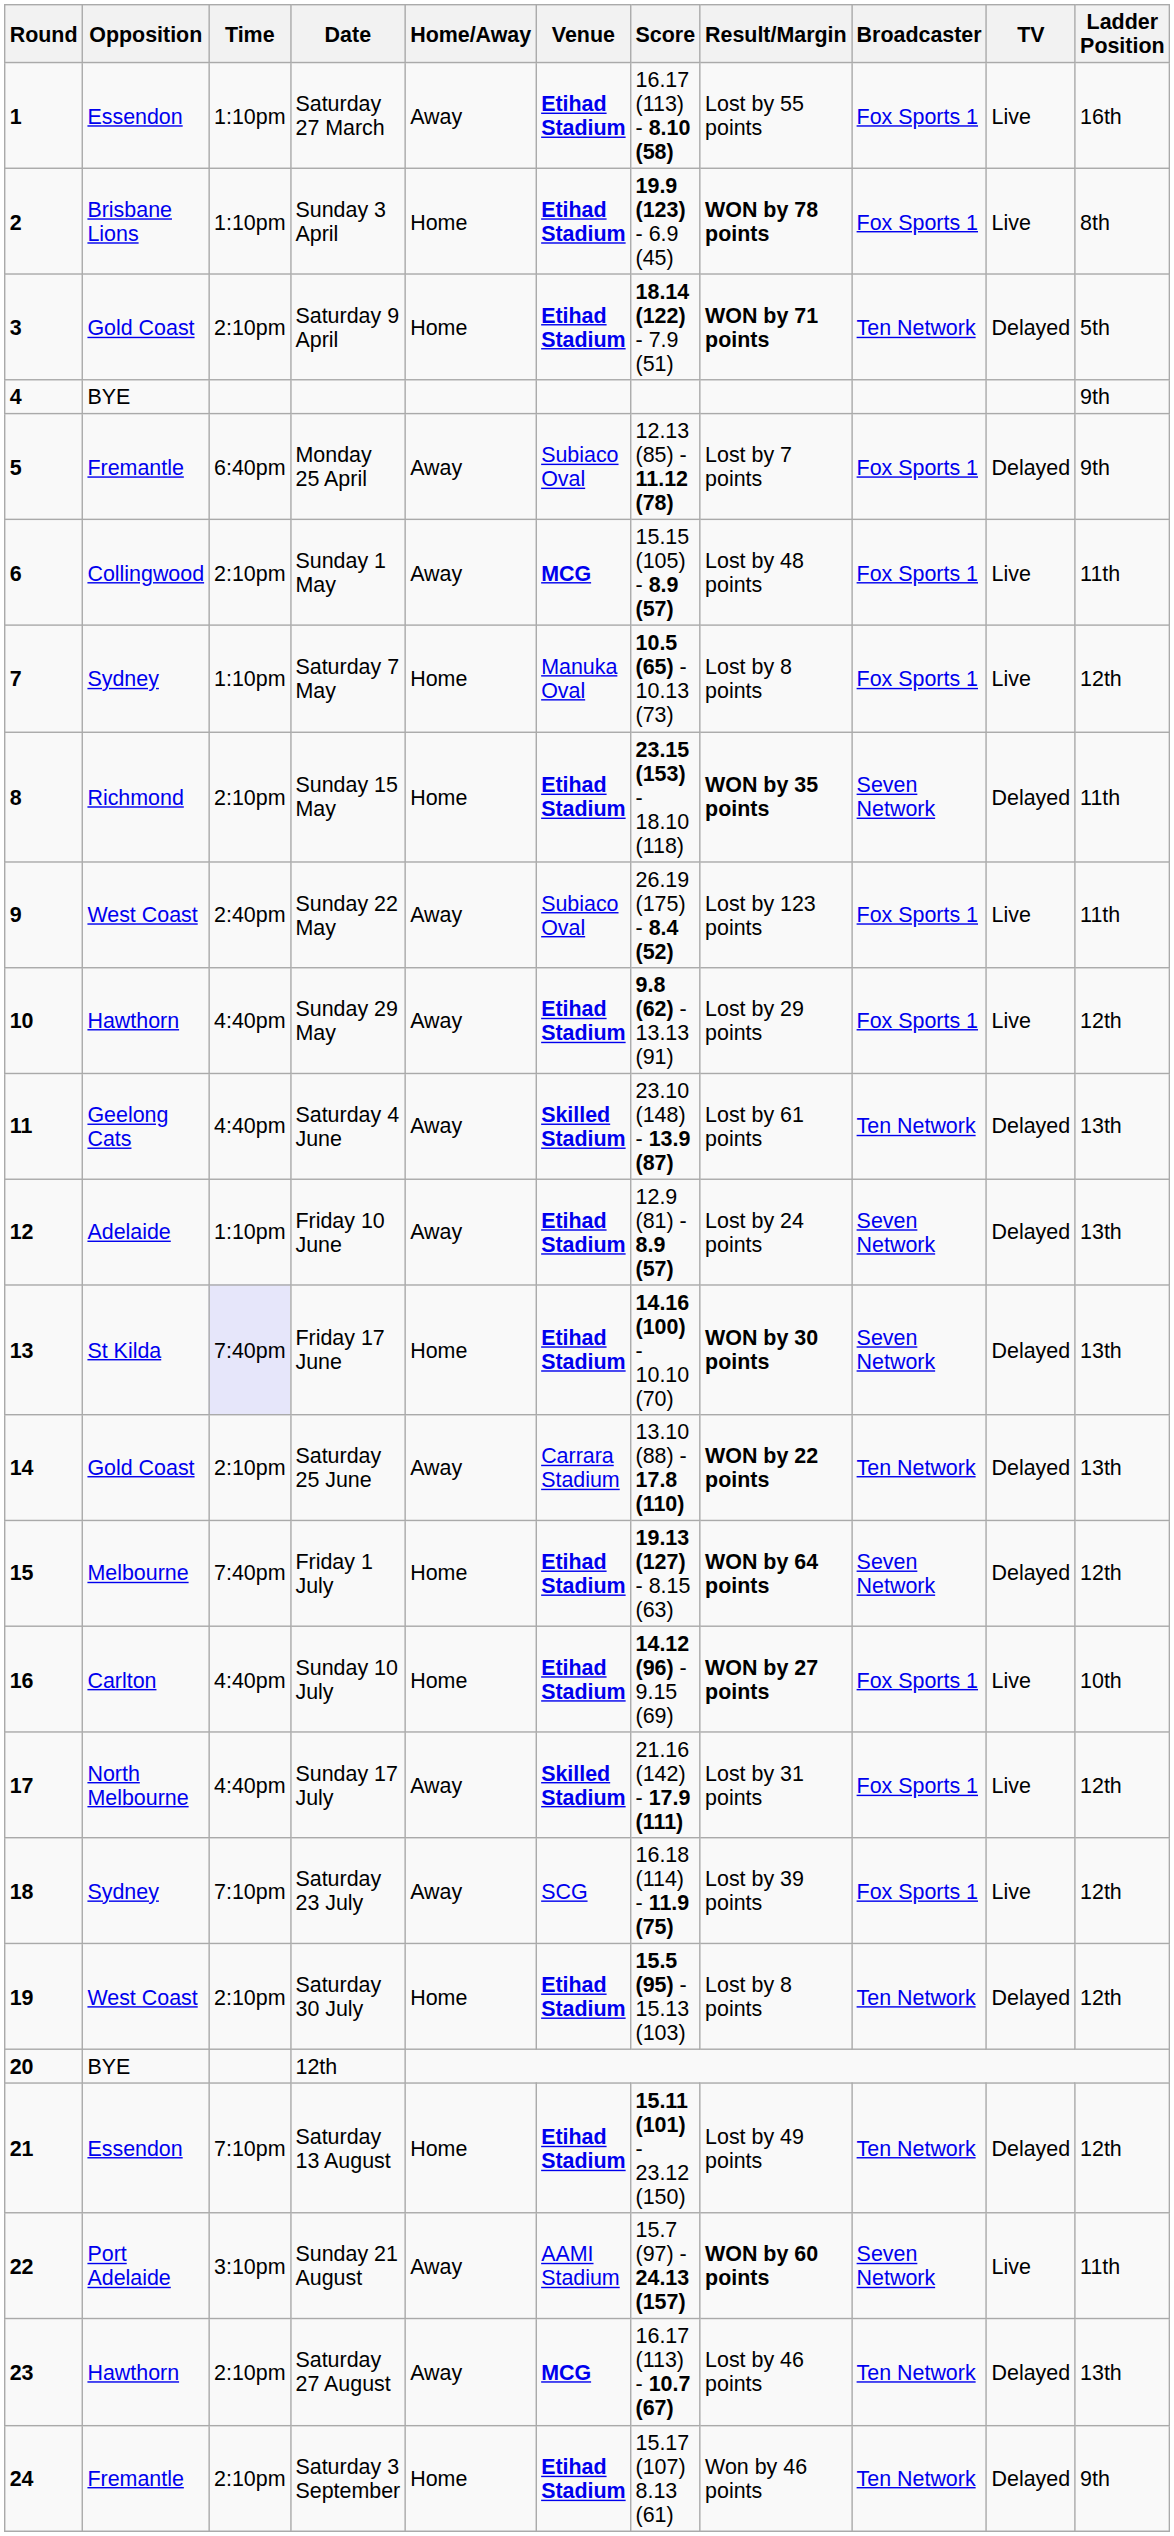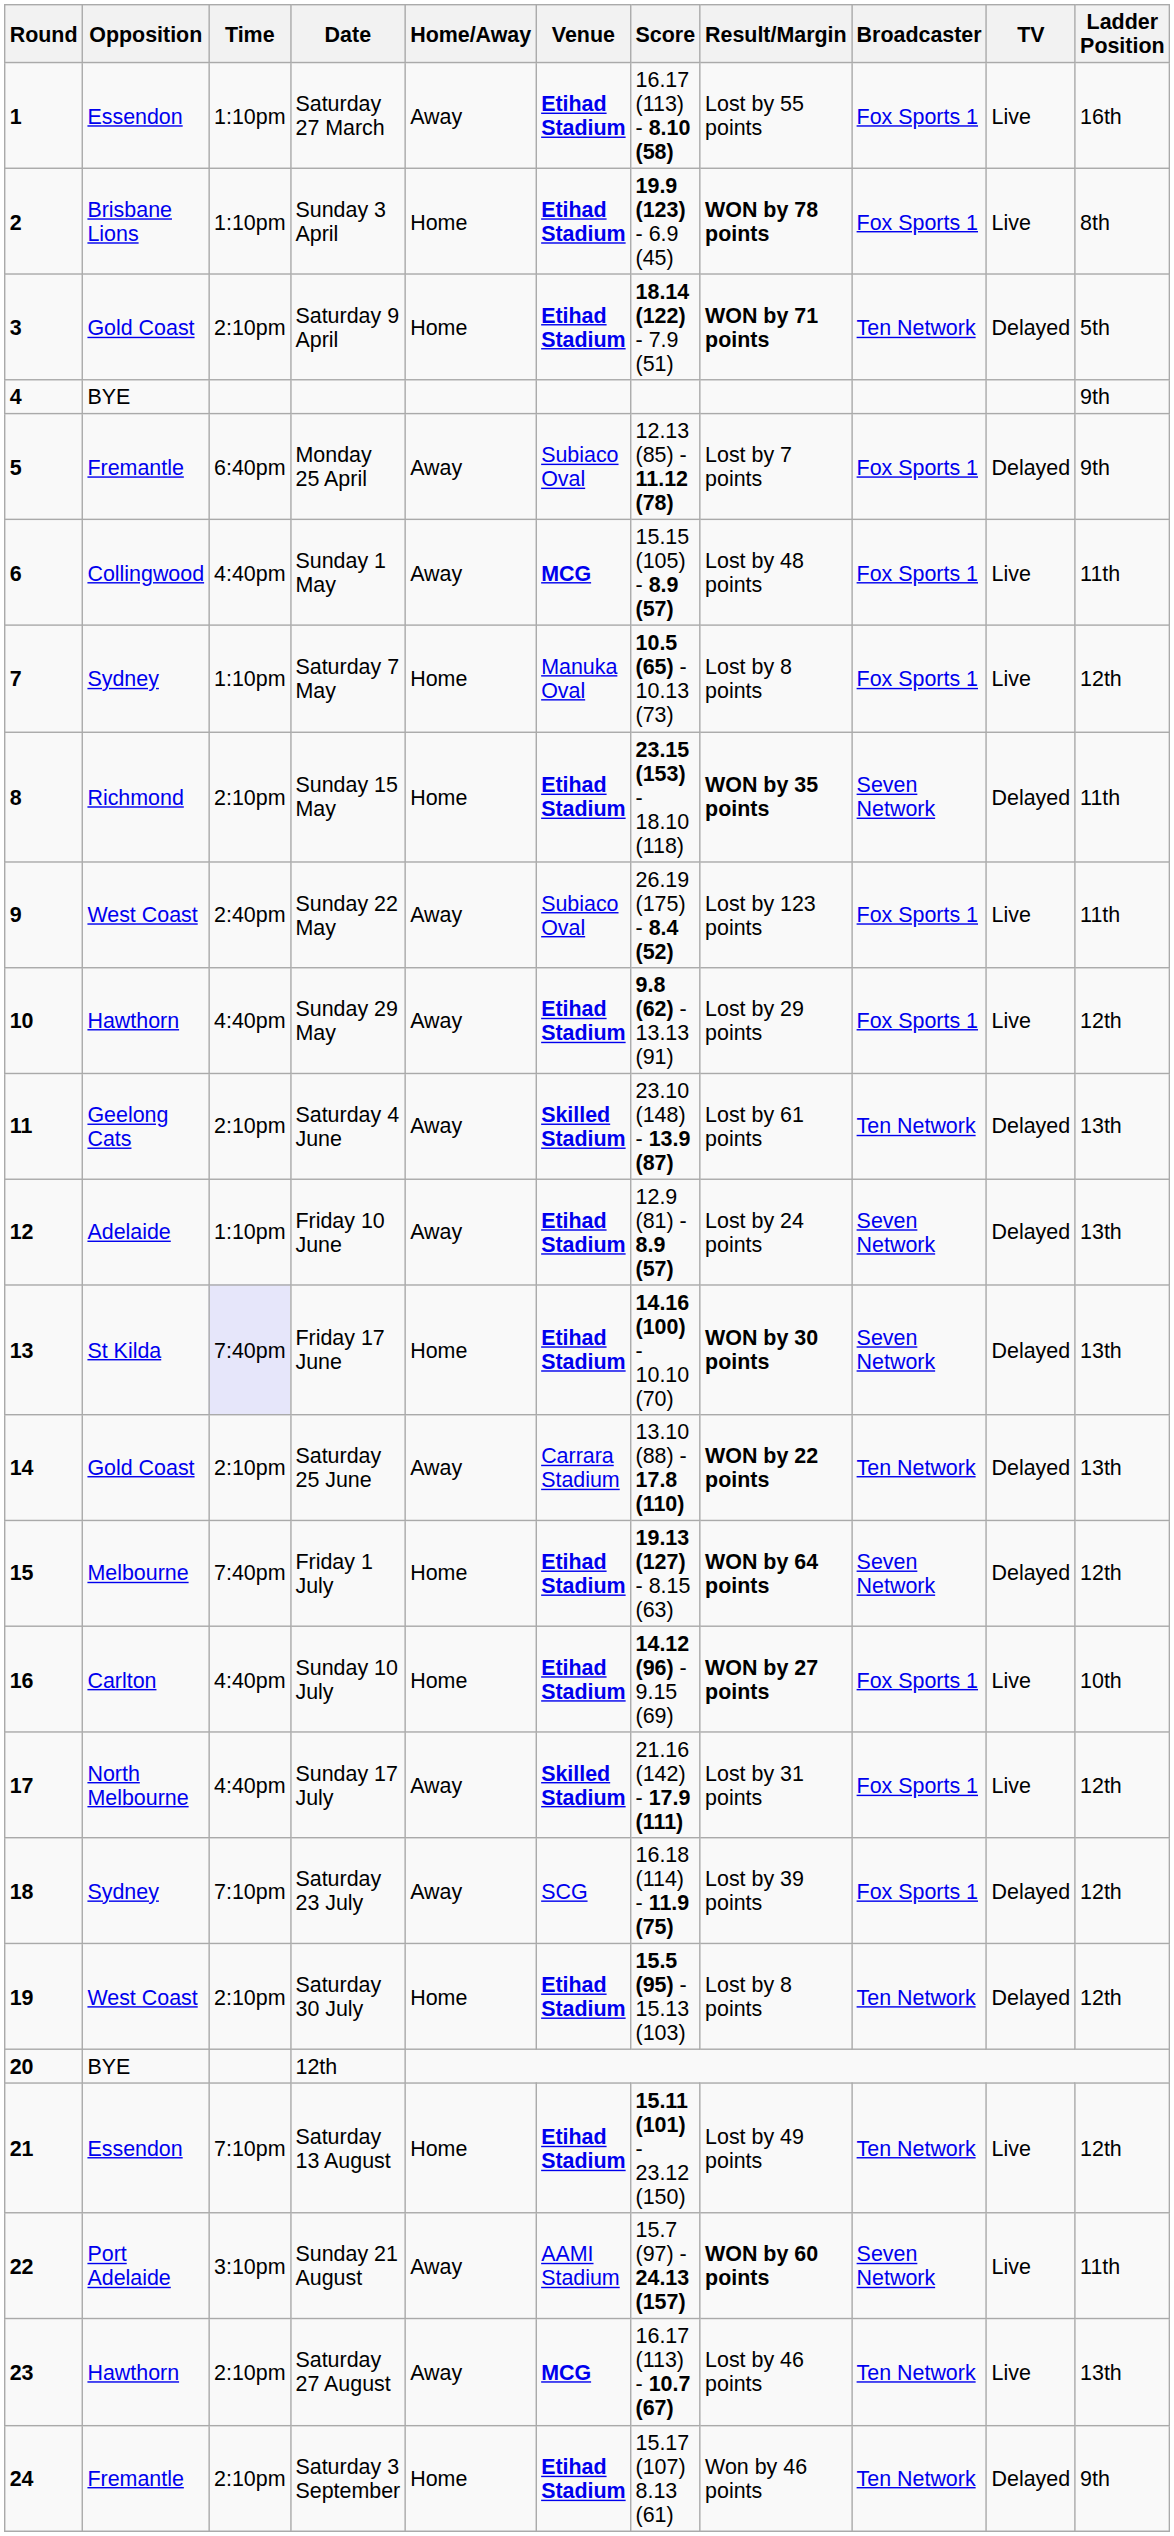Sunday 1 May | Time: 2:10pm -> 4:40pm
Saturday 4 June | Time: 4:40pm -> 2:10pm
Saturday 23 July | TV: Live -> Delayed
Saturday 13 August | TV: Delayed -> Live
Saturday 27 August | TV: Delayed -> Live
